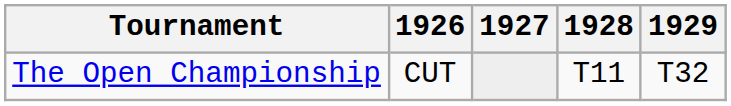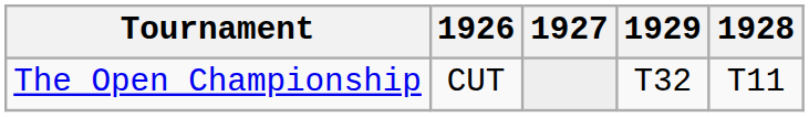columns swapped: 1928 <-> 1929
